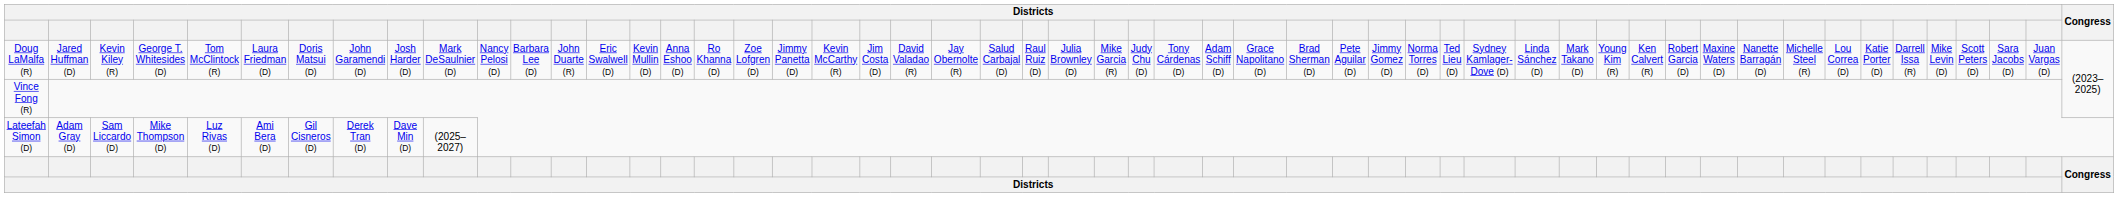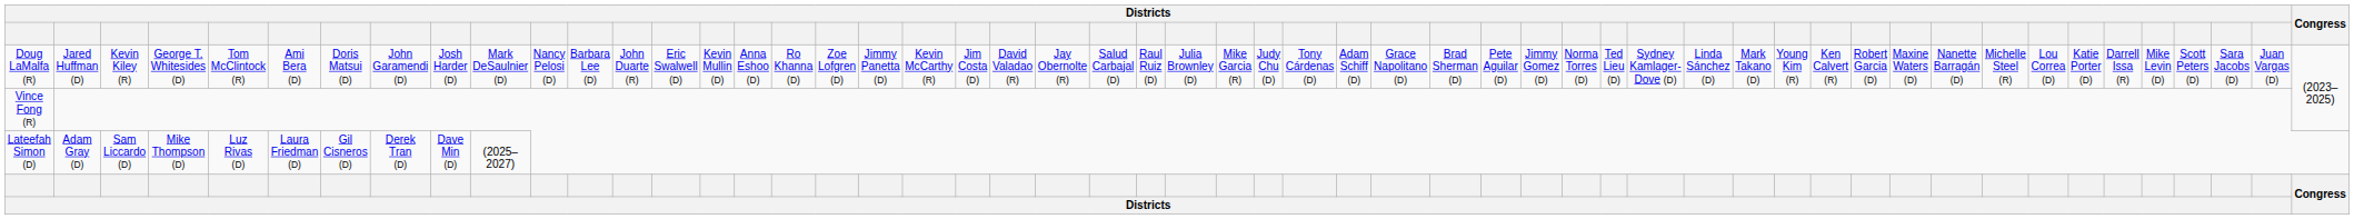Doug LaMalfa (R) | column 6: Laura Friedman (D) -> Ami Bera (D)
Lateefah Simon (D) | column 6: Ami Bera (D) -> Laura Friedman (D)
